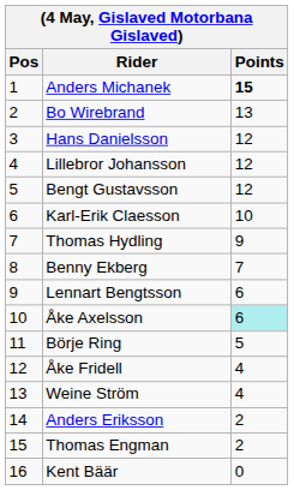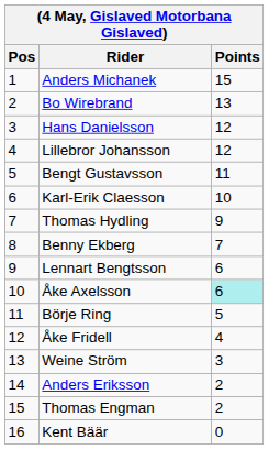Anders Michanek | Points: bold -> normal
Bengt Gustavsson | Points: 12 -> 11
Weine Ström | Points: 4 -> 3
